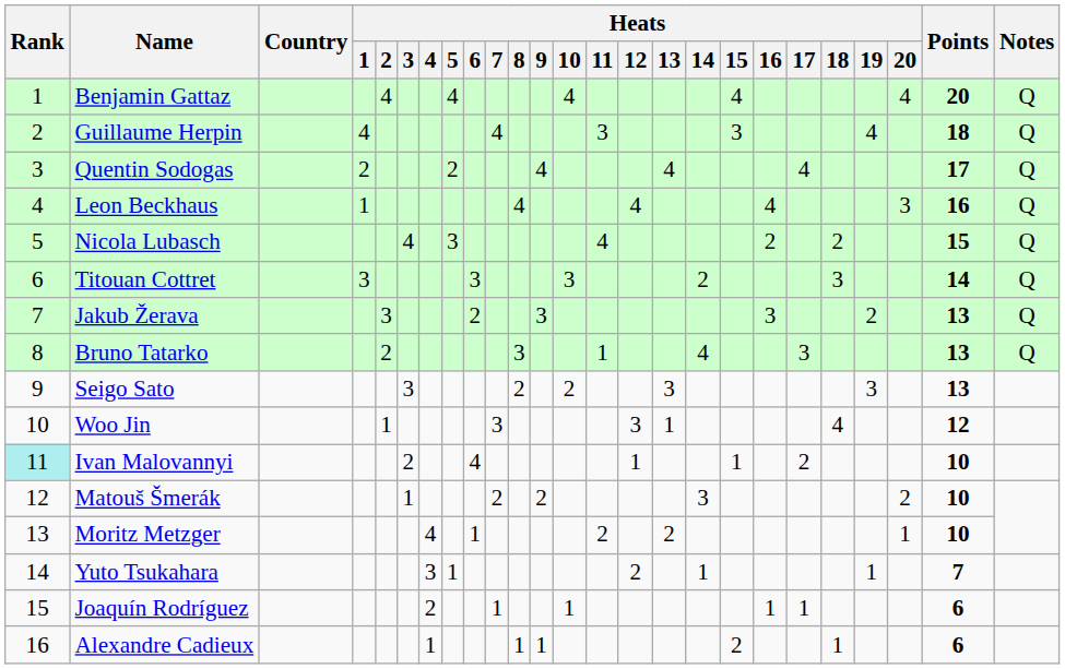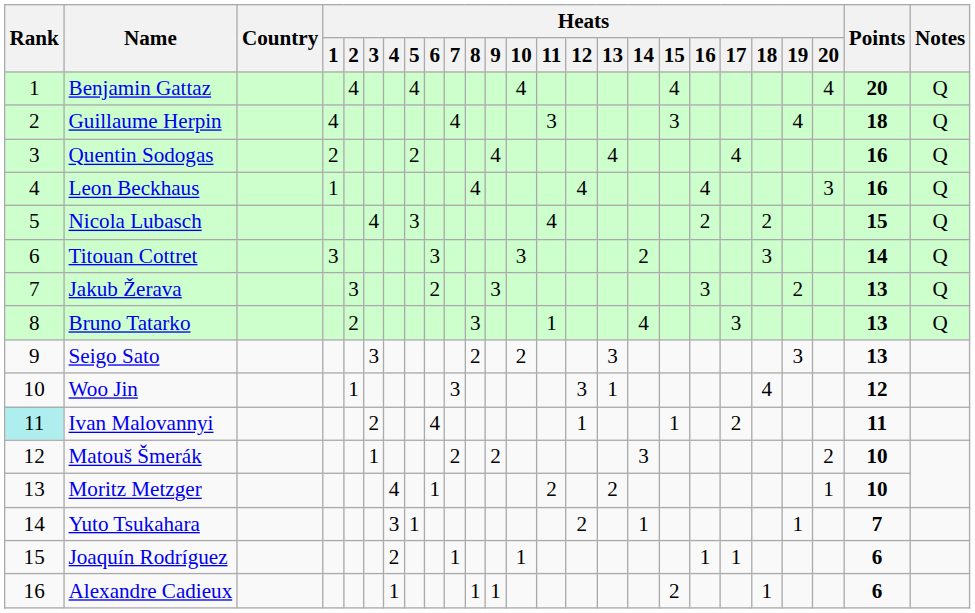Quentin Sodogas | Points: 17 -> 16
Ivan Malovannyi | Points: 10 -> 11
